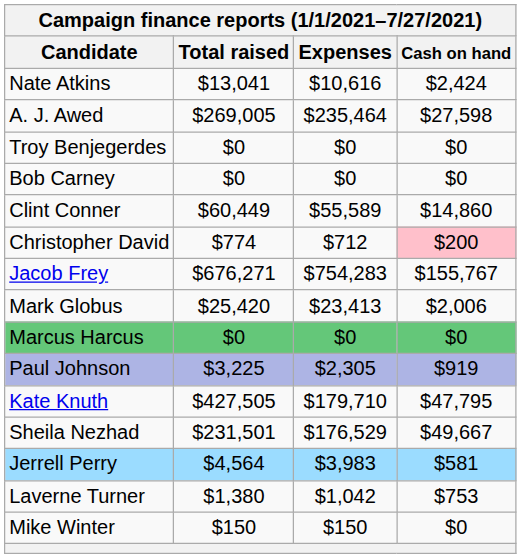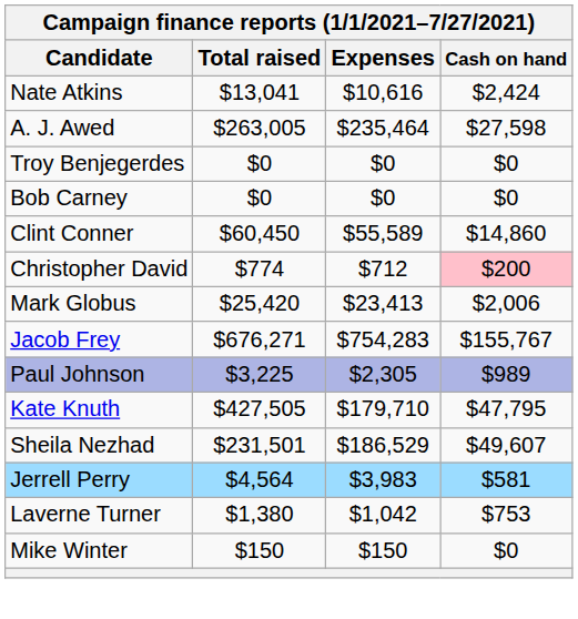A. J. Awed | Total raised: $269,005 -> $263,005
Clint Conner | Total raised: $60,449 -> $60,450
rows swapped: Jacob Frey <-> Mark Globus
- row: Marcus Harcus | $0 | $0 | $0
Paul Johnson | Cash on hand: $919 -> $989
Sheila Nezhad | Expenses: $176,529 -> $186,529
Sheila Nezhad | Cash on hand: $49,667 -> $49,607
